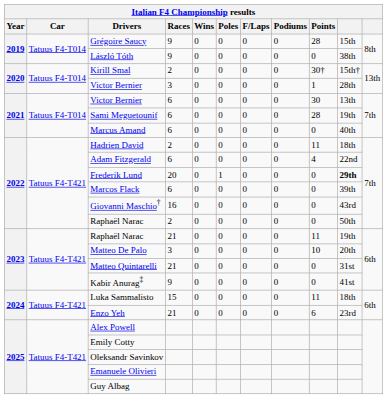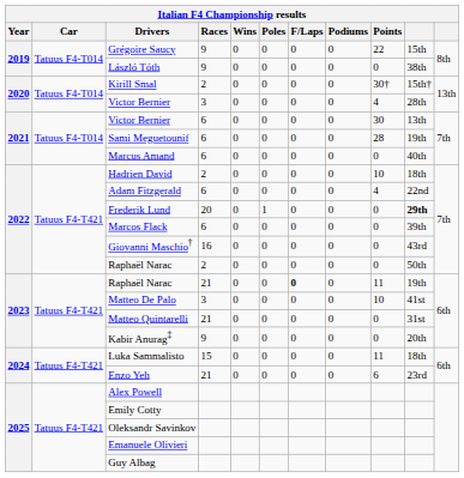Grégoire Saucy | Points: 28 -> 22
Victor Bernier / 3 | Points: 1 -> 4
Hadrien David | Points: 11 -> 10
Raphaël Narac / 21 | F/Laps: normal -> bold
Matteo De Palo | column 10: 20th -> 41st
Kabir Anurag‡ | column 10: 41st -> 20th
